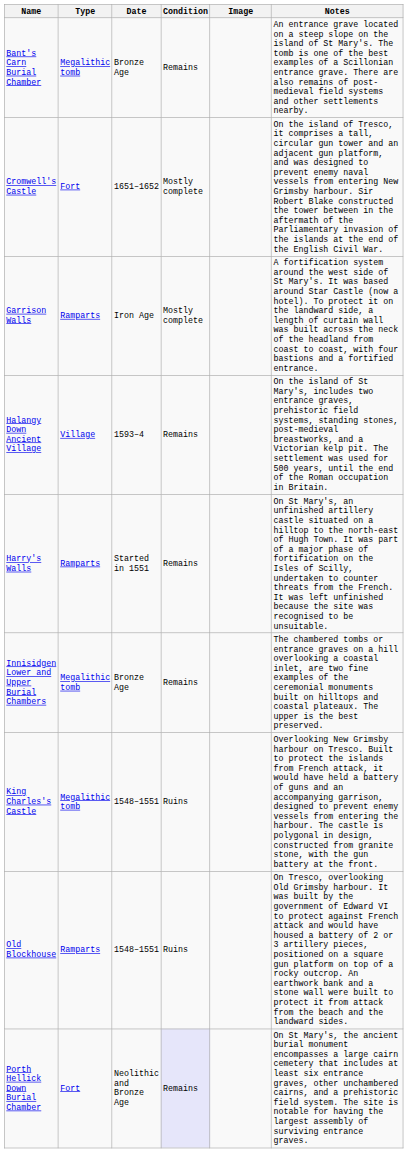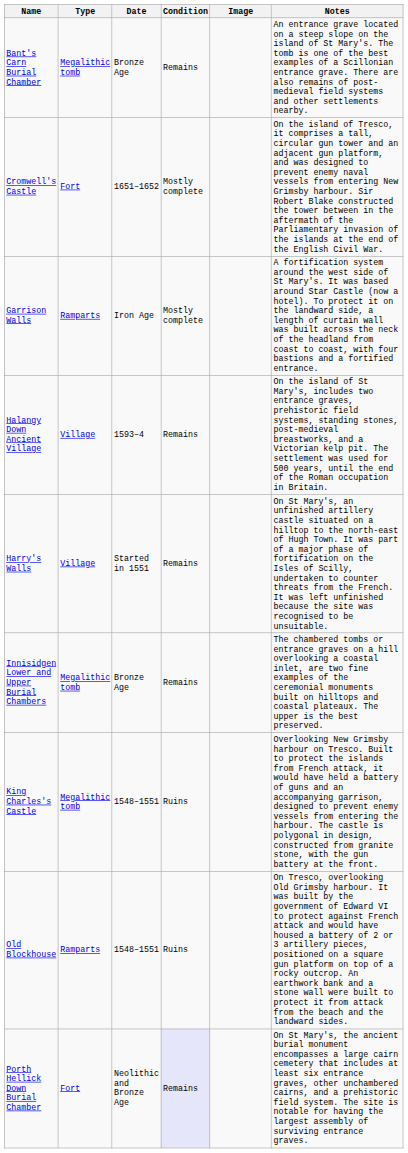Harry's Walls | Type: Ramparts -> Village
